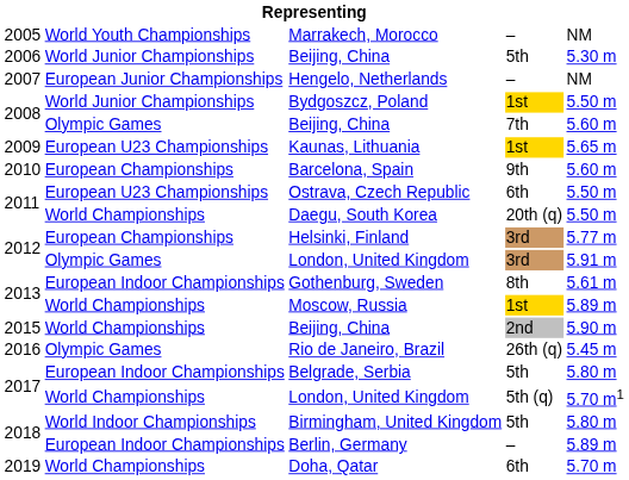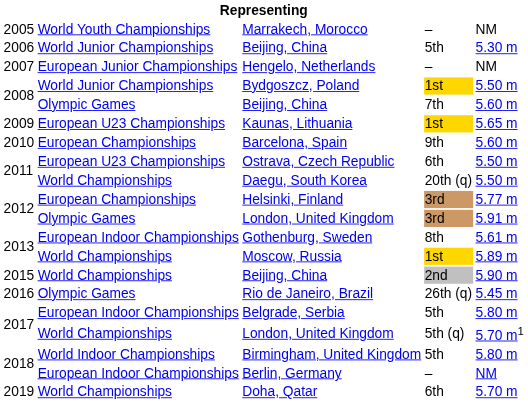Berlin, Germany | column 5: 5.89 m -> NM
